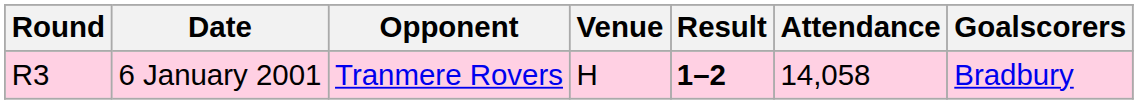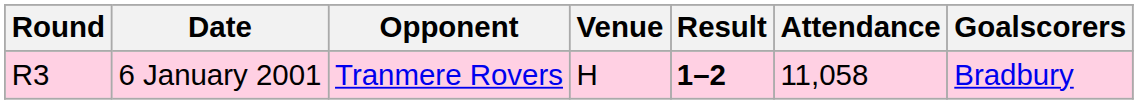6 January 2001 | Attendance: 14,058 -> 11,058
